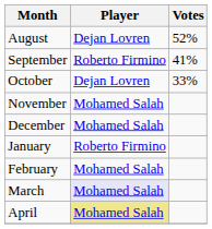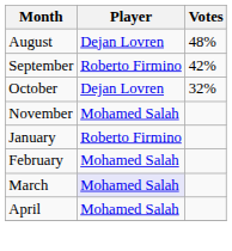August | Votes: 52% -> 48%
September | Votes: 41% -> 42%
October | Votes: 33% -> 32%
- row: December | Mohamed Salah
April | Player: khaki background -> no background
